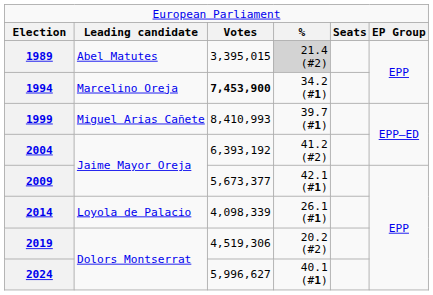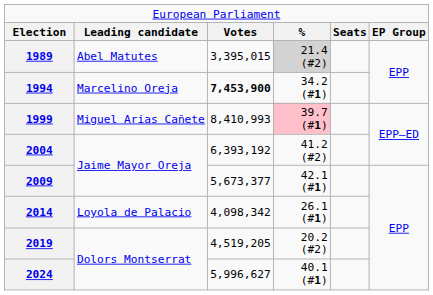1999 | column 4: no background -> pink background
2014 | column 3: 4,098,339 -> 4,098,342
2019 | column 3: 4,519,306 -> 4,519,205
